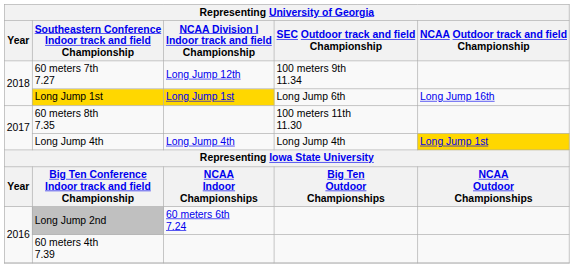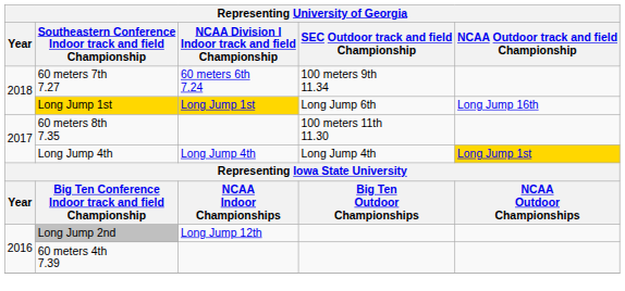60 meters 7th 7.27 | NCAA Division I Indoor track and field Championship: Long Jump 12th -> 60 meters 6th 7.24
Long Jump 2nd | NCAA Division I Indoor track and field Championship: 60 meters 6th 7.24 -> Long Jump 12th
